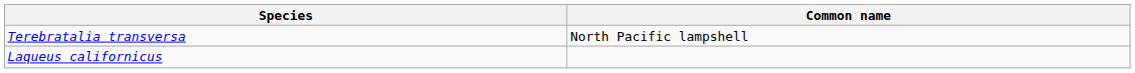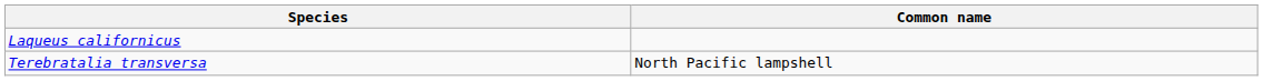rows swapped: Laqueus californicus <-> Terebratalia transversa
